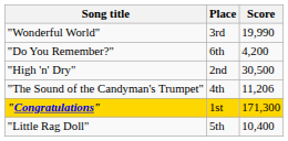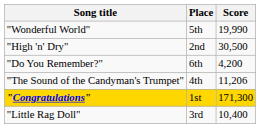"Wonderful World" | Place: 3rd -> 5th
rows swapped: "Do You Remember?" <-> "High 'n' Dry"
"Little Rag Doll" | Place: 5th -> 3rd
